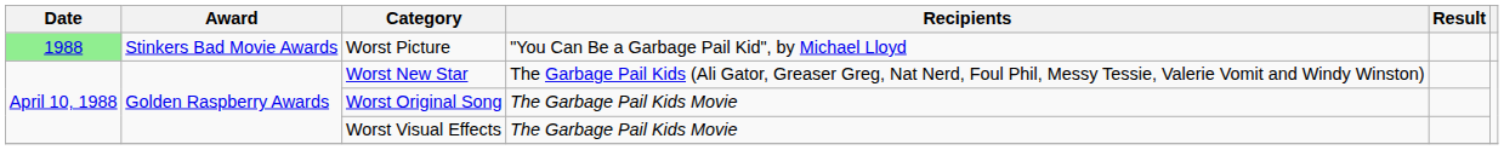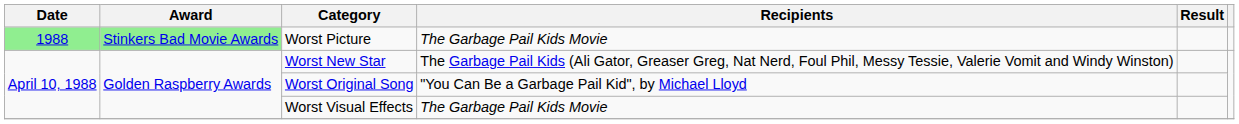Worst Picture | Award: no background -> lightgreen background
Worst Picture | Recipients: "You Can Be a Garbage Pail Kid", by Michael Lloyd -> The Garbage Pail Kids Movie
Worst Original Song | Recipients: The Garbage Pail Kids Movie -> "You Can Be a Garbage Pail Kid", by Michael Lloyd
